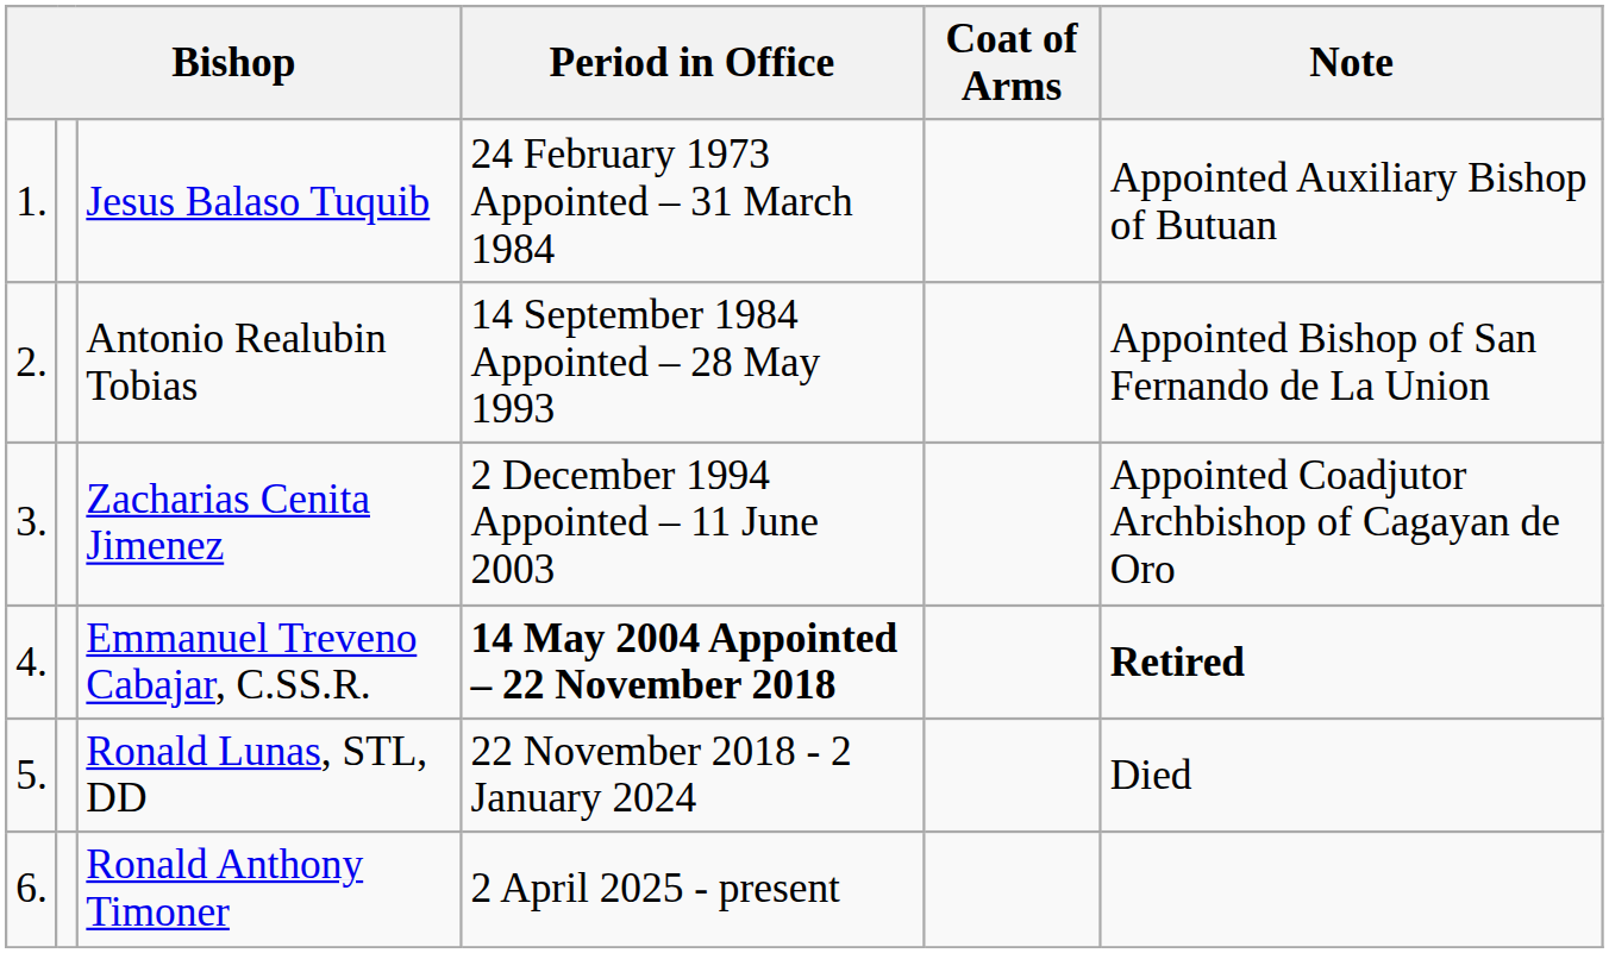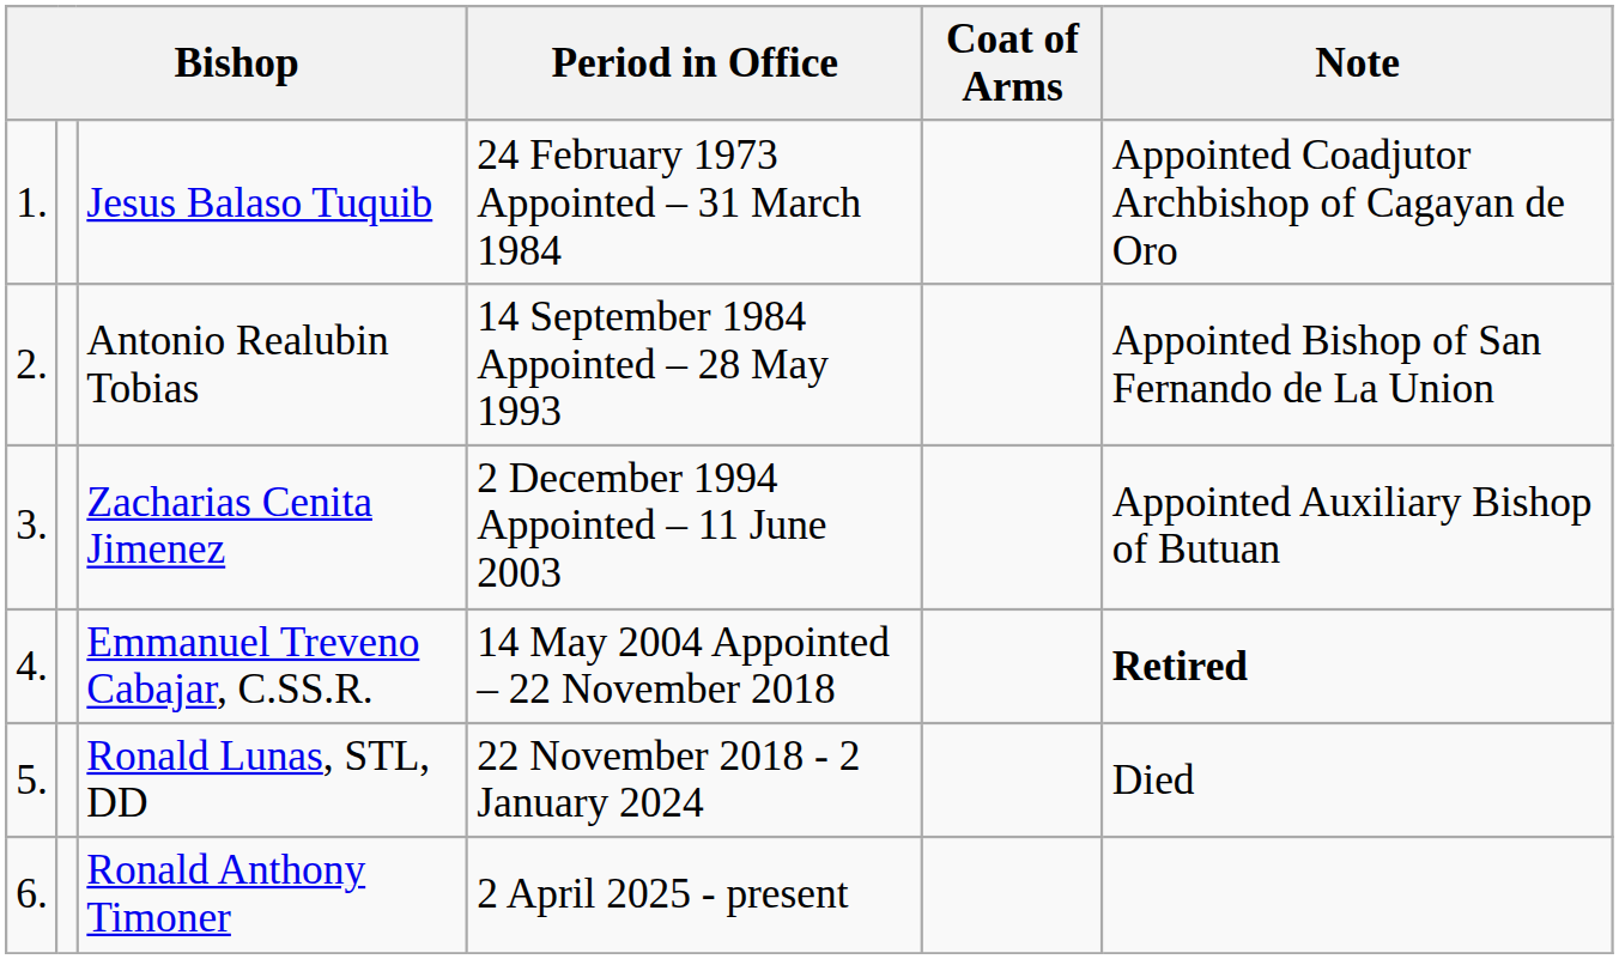Jesus Balaso Tuquib | Note: Appointed Auxiliary Bishop of Butuan -> Appointed Coadjutor Archbishop of Cagayan de Oro
Zacharias Cenita Jimenez | Note: Appointed Coadjutor Archbishop of Cagayan de Oro -> Appointed Auxiliary Bishop of Butuan
Emmanuel Treveno Cabajar, C.SS.R. | Period in Office: bold -> normal
